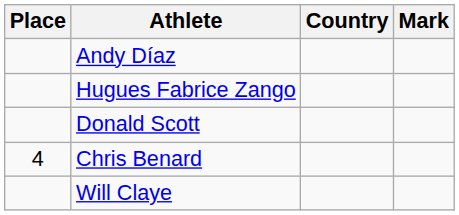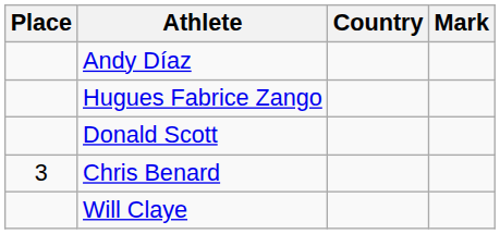Chris Benard | Place: 4 -> 3
